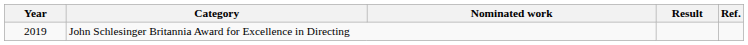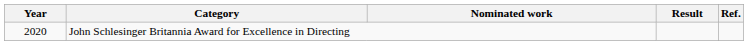John Schlesinger Britannia Award for Excellence in Directing | Year: 2019 -> 2020
